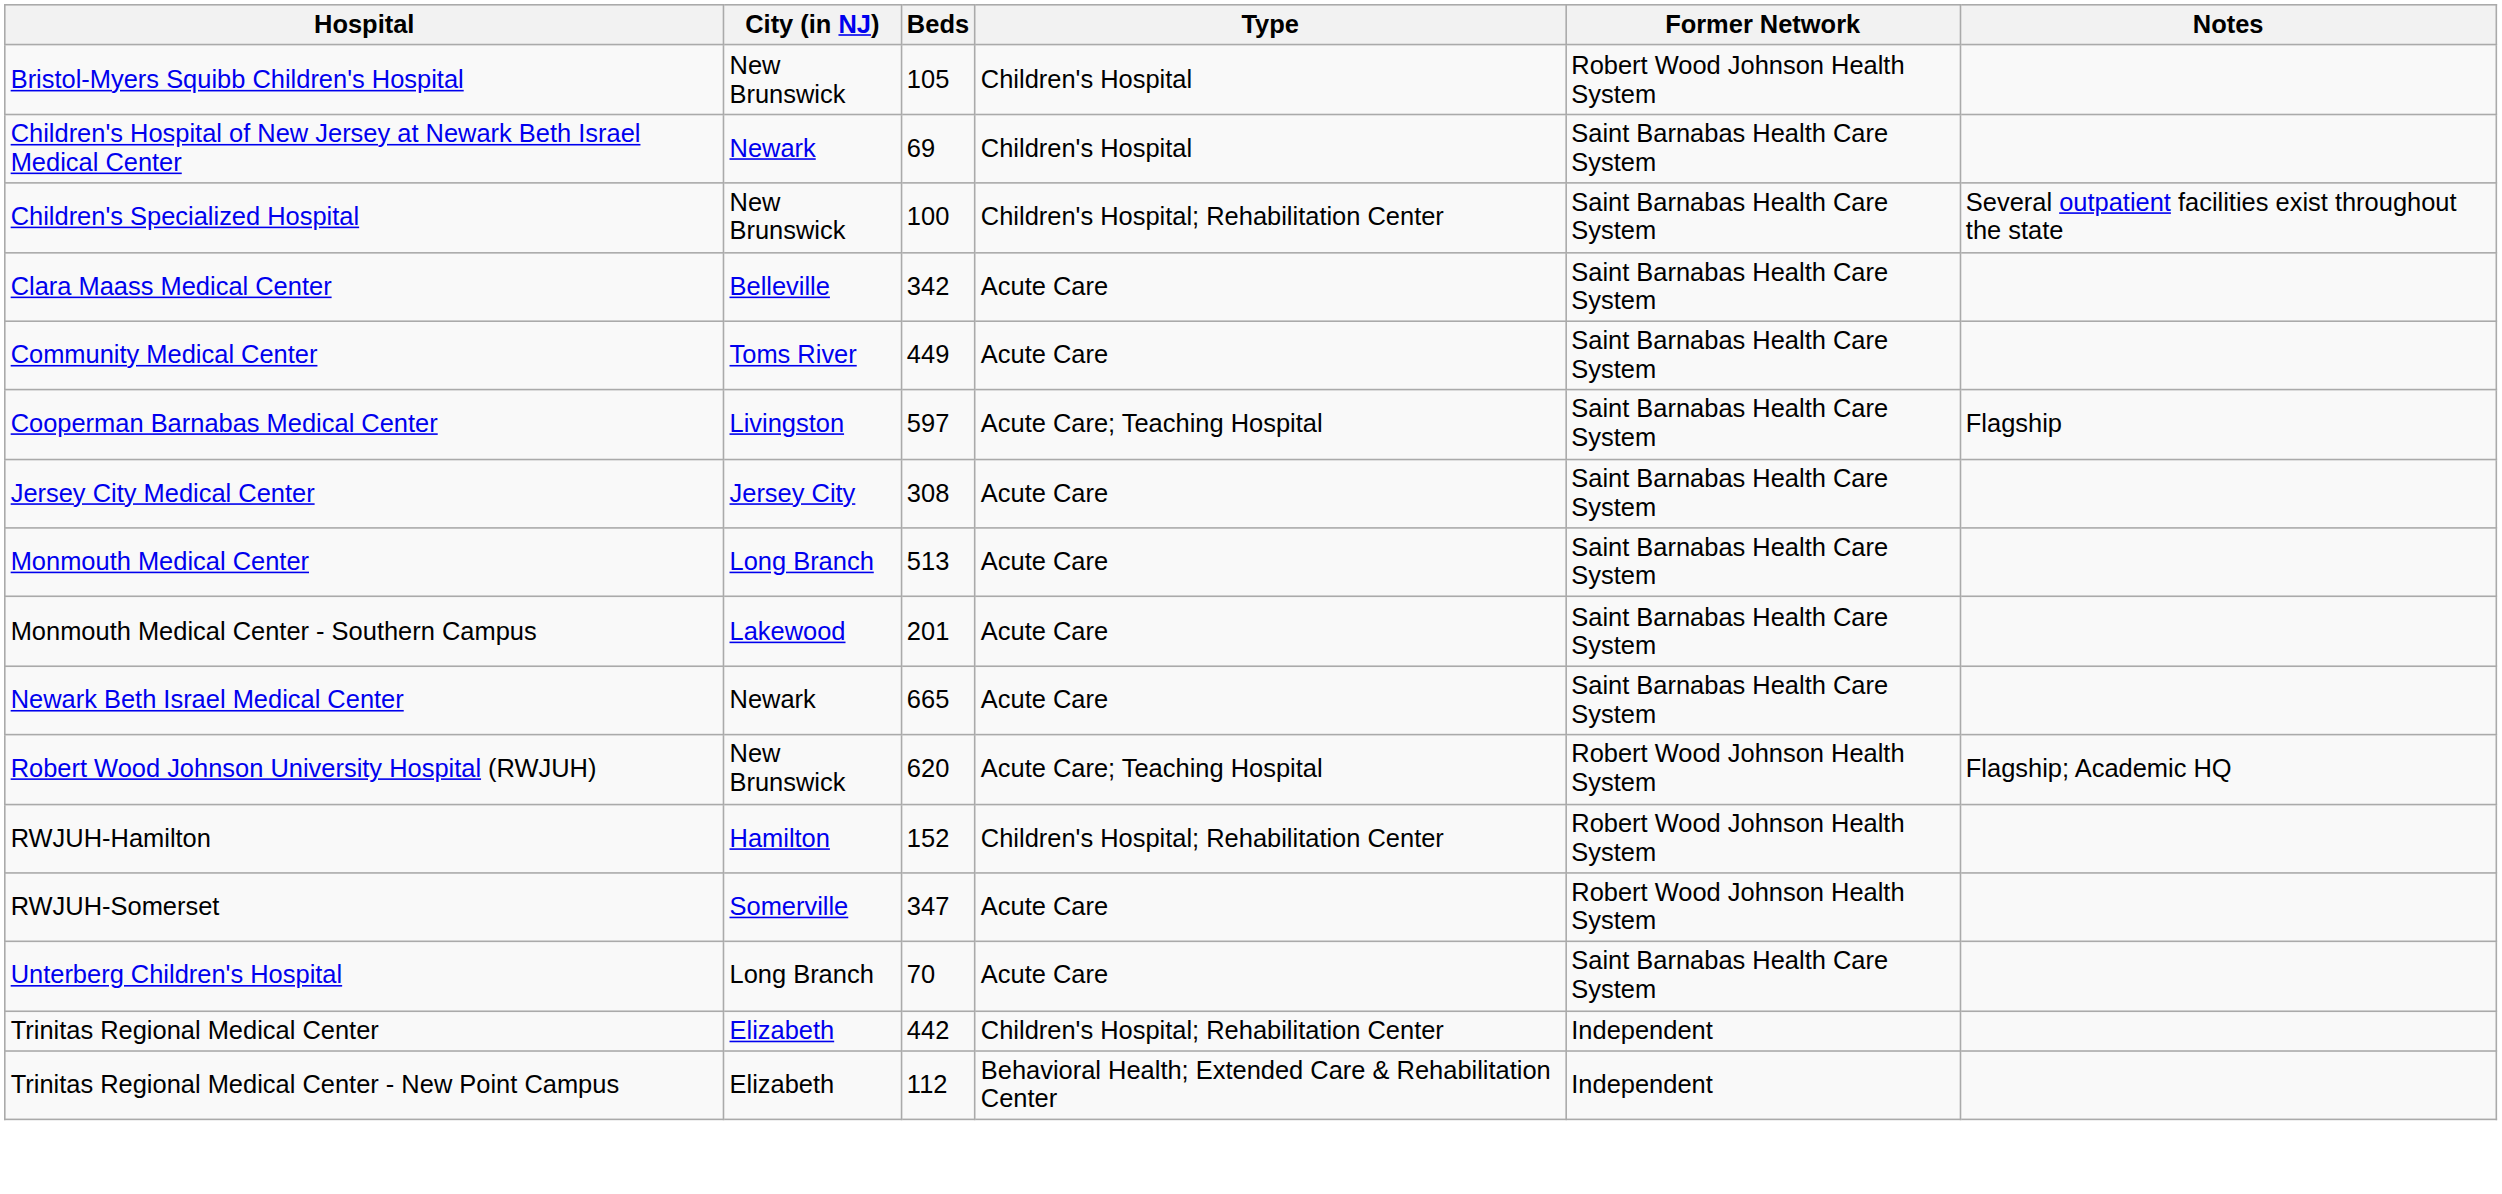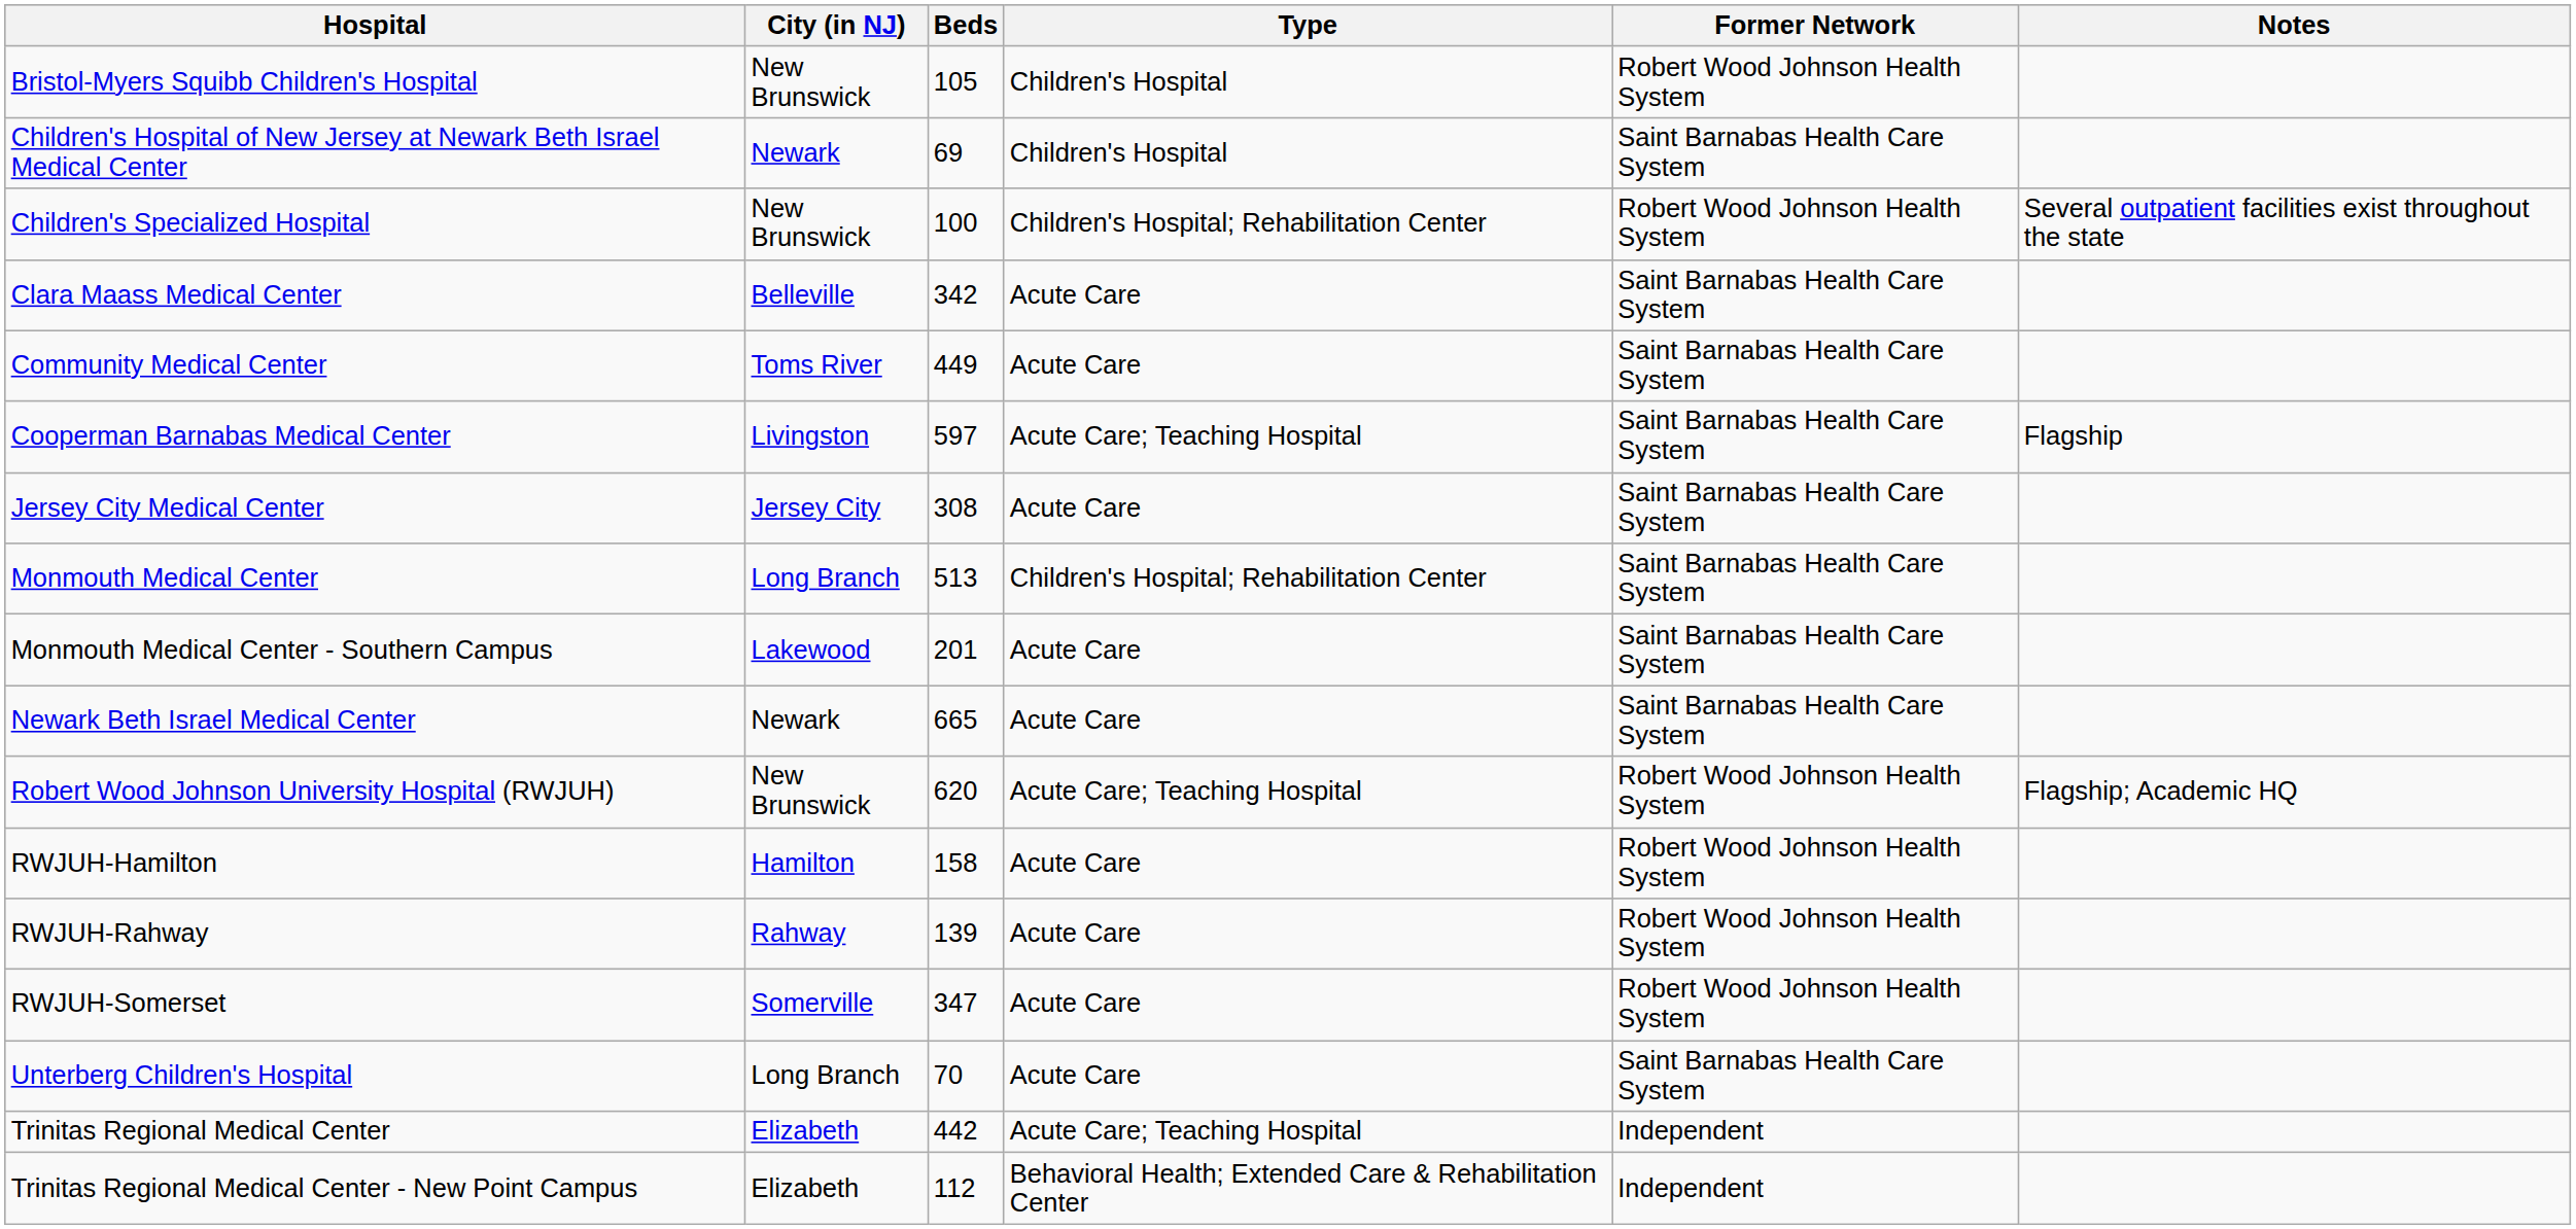Children's Specialized Hospital | Former Network: Saint Barnabas Health Care System -> Robert Wood Johnson Health System
Monmouth Medical Center | Type: Acute Care -> Children's Hospital; Rehabilitation Center
RWJUH-Hamilton | Beds: 152 -> 158
RWJUH-Hamilton | Type: Children's Hospital; Rehabilitation Center -> Acute Care
+ row: RWJUH-Rahway | Rahway | 139 | Acute Care | Robert Wood Johnson Health System
Trinitas Regional Medical Center | Type: Children's Hospital; Rehabilitation Center -> Acute Care; Teaching Hospital
